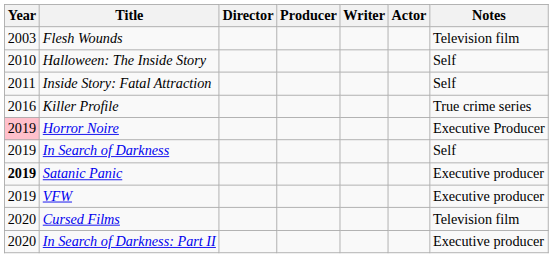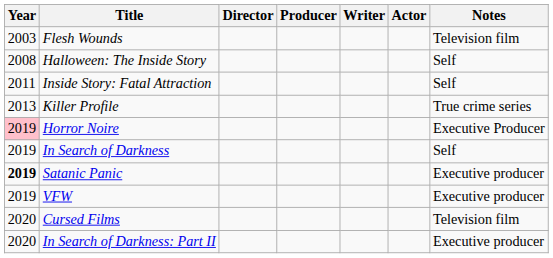Halloween: The Inside Story | Year: 2010 -> 2008
Killer Profile | Year: 2016 -> 2013
